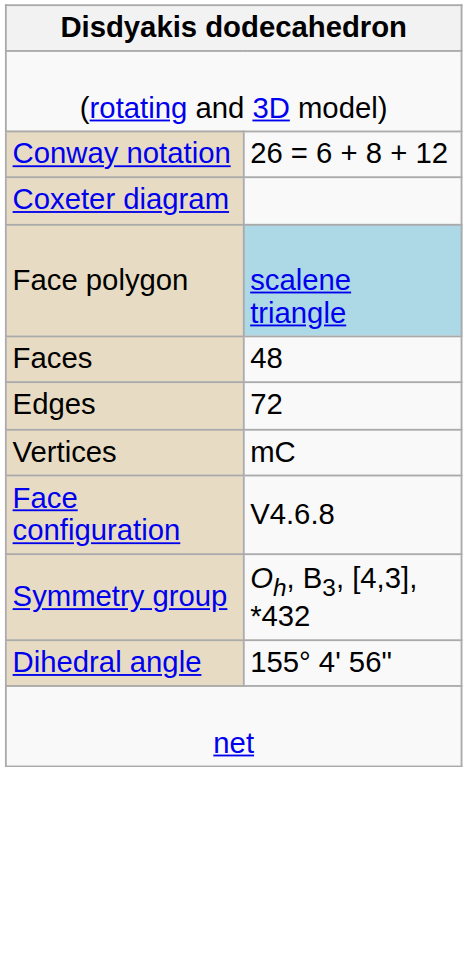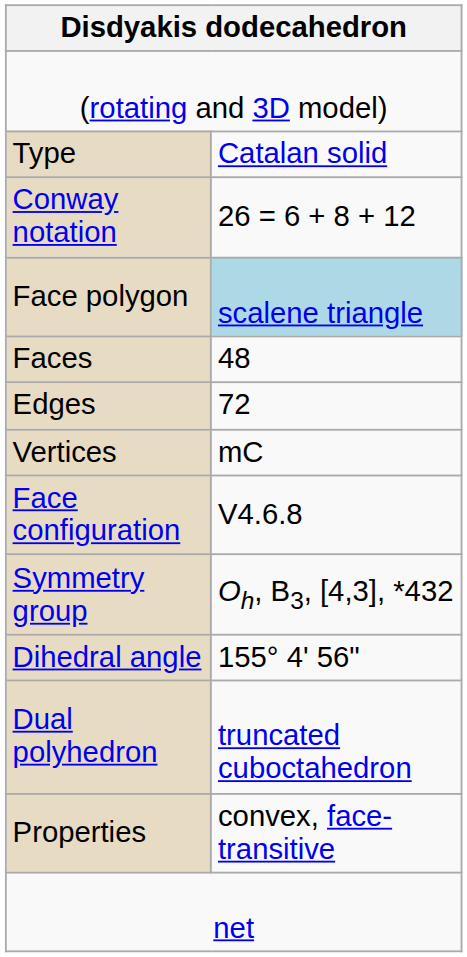+ row: Type | Catalan solid
- row: Coxeter diagram
+ row: Dual polyhedron | truncated cuboctahedron
+ row: Properties | convex, face-transitive
